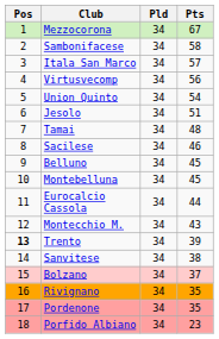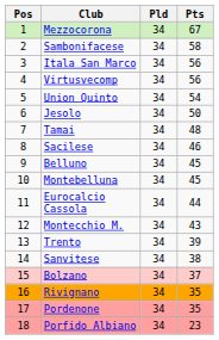Itala San Marco | Pts: 57 -> 56
Jesolo | Pts: 51 -> 50
Trento | Pos: bold -> normal
